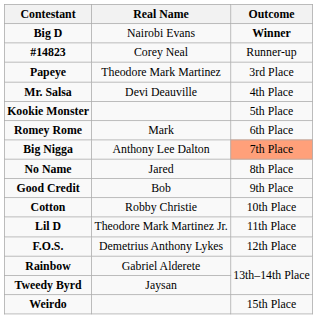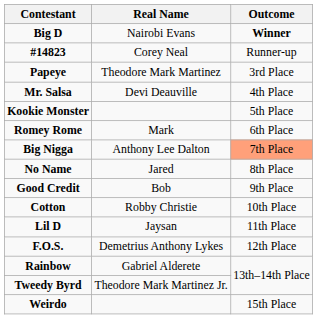Lil D | Real Name: Theodore Mark Martinez Jr. -> Jaysan
Tweedy Byrd | Real Name: Jaysan -> Theodore Mark Martinez Jr.
